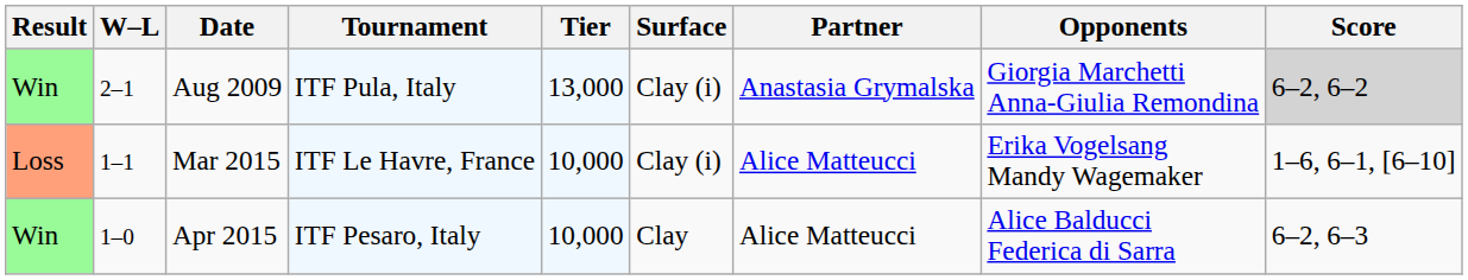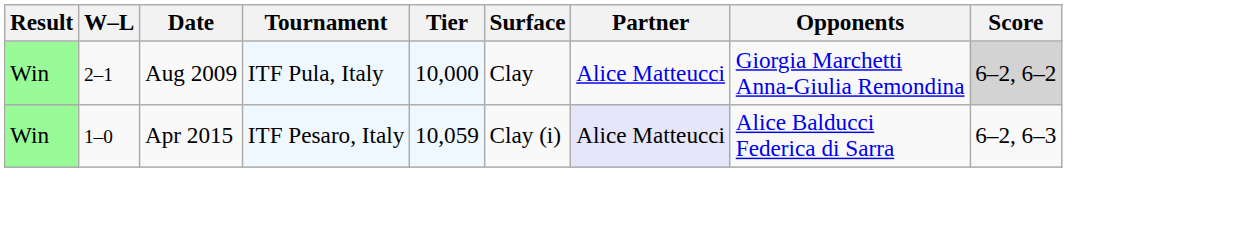Aug 2009 | Tier: 13,000 -> 10,000
Aug 2009 | Surface: Clay (i) -> Clay
Aug 2009 | Partner: Anastasia Grymalska -> Alice Matteucci
- row: Loss | 1–1 | Mar 2015 | ITF Le Havre, France | 10,000 | Clay (i) | Alice Matteucci | Erika Vogelsang Mandy Wagemaker | 1–6, 6–1, [6–10]
Apr 2015 | Tier: 10,000 -> 10,059
Apr 2015 | Surface: Clay -> Clay (i)
Apr 2015 | Partner: no background -> lavender background
